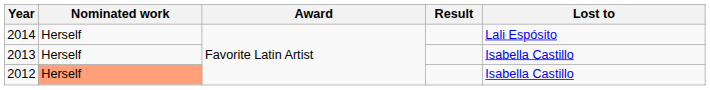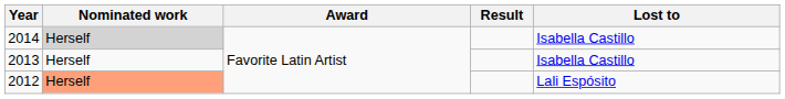2014 | Nominated work: no background -> lightgrey background
2014 | Lost to: Lali Espósito -> Isabella Castillo
2012 | Lost to: Isabella Castillo -> Lali Espósito
